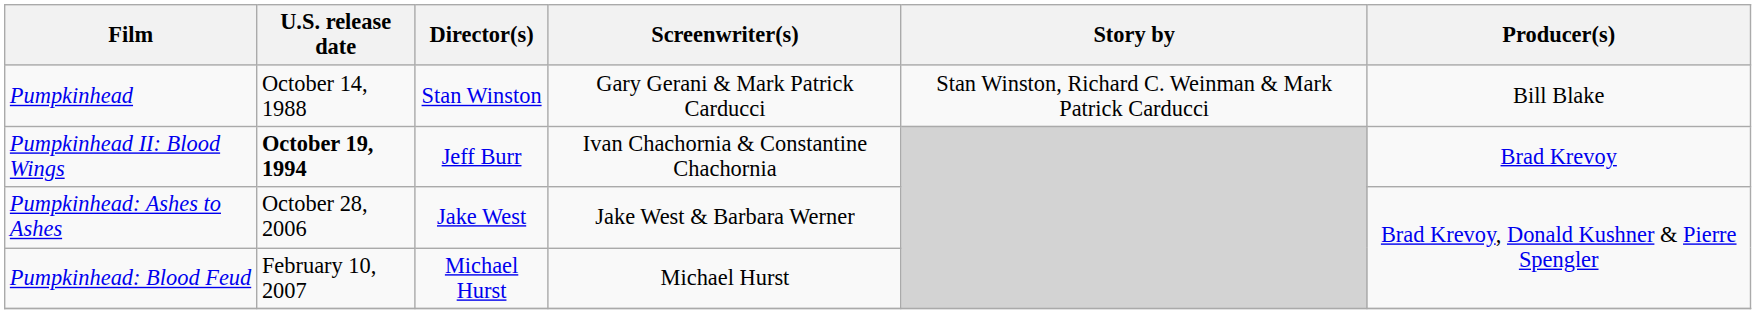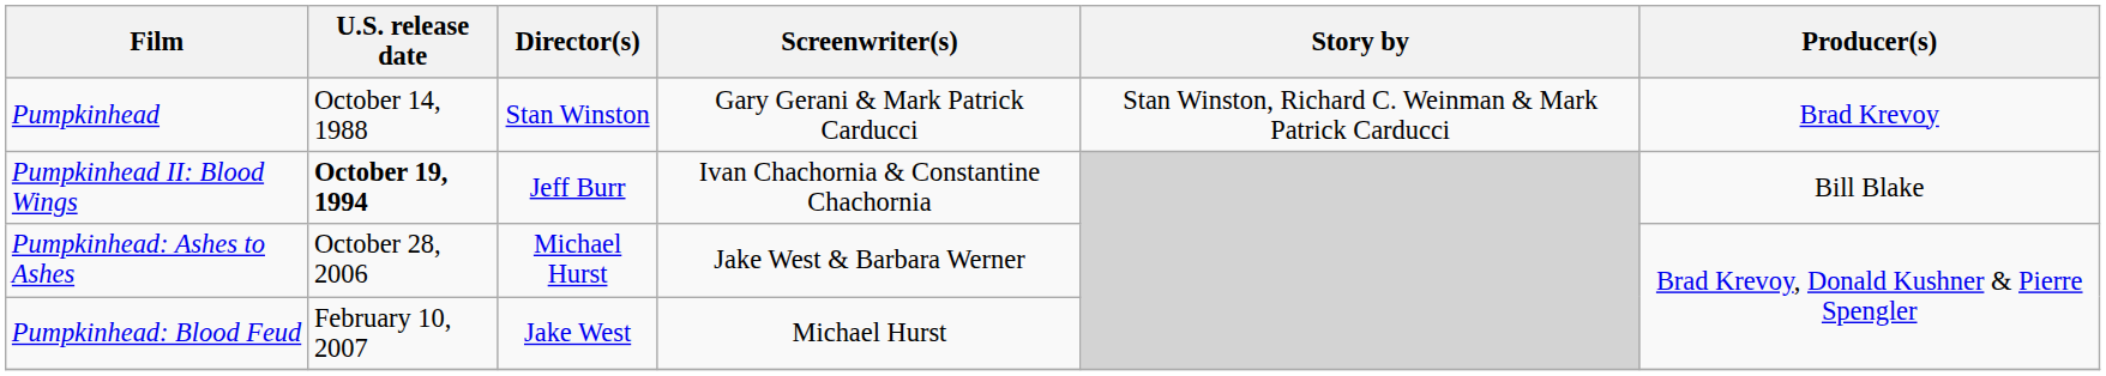Pumpkinhead | Producer(s): Bill Blake -> Brad Krevoy
Pumpkinhead II: Blood Wings | Producer(s): Brad Krevoy -> Bill Blake
Pumpkinhead: Ashes to Ashes | Director(s): Jake West -> Michael Hurst
Pumpkinhead: Blood Feud | Director(s): Michael Hurst -> Jake West
